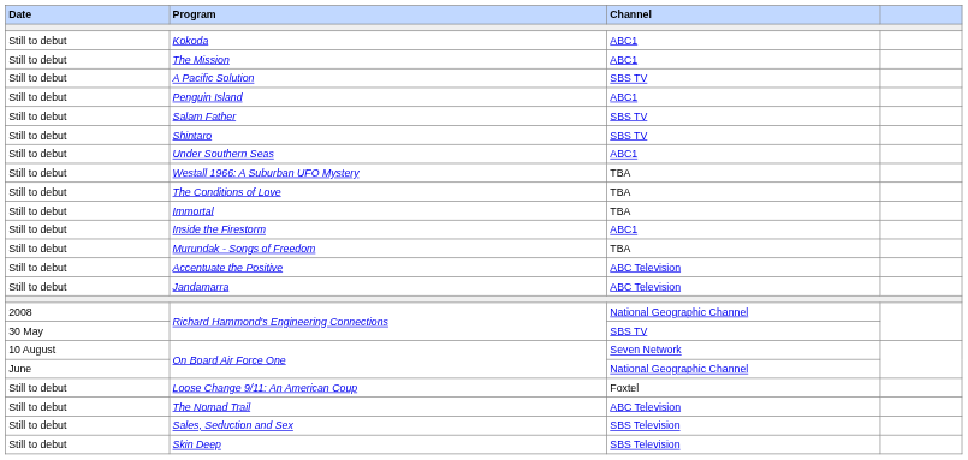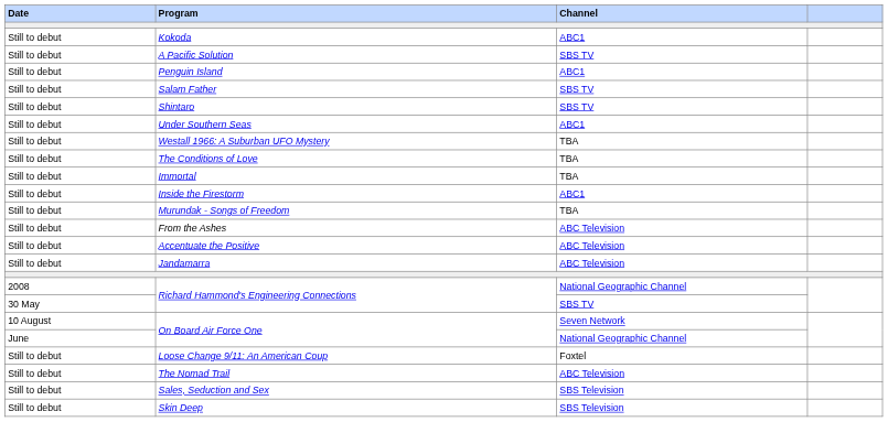- row: Still to debut | The Mission | ABC1
+ row: Still to debut | From the Ashes | ABC Television
